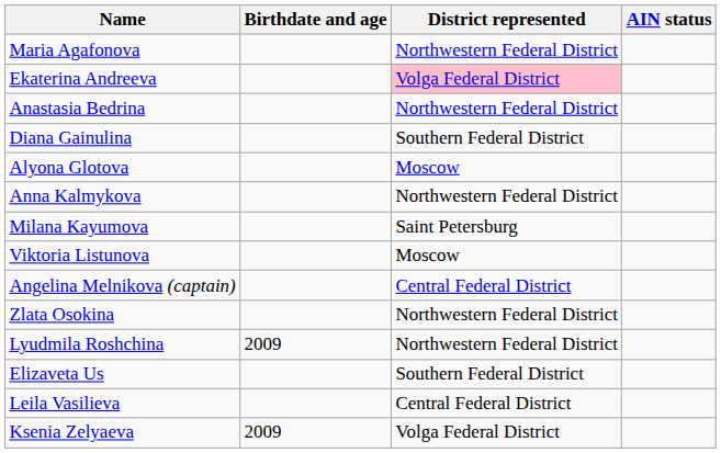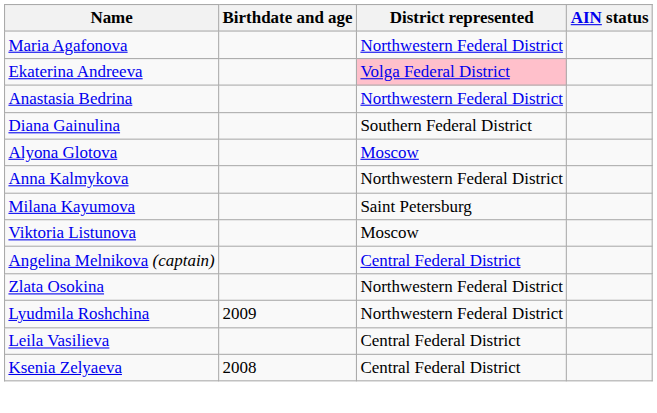- row: Elizaveta Us | Southern Federal District
Ksenia Zelyaeva | Birthdate and age: 2009 -> 2008
Ksenia Zelyaeva | District represented: Volga Federal District -> Central Federal District
